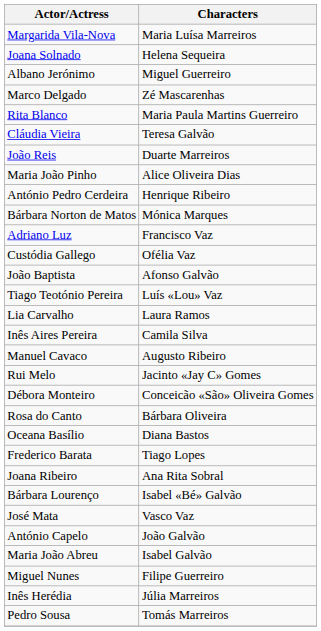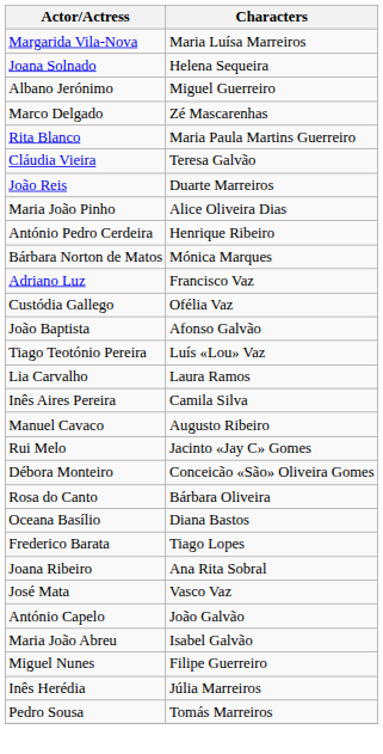- row: Bárbara Lourenço | Isabel «Bé» Galvão
